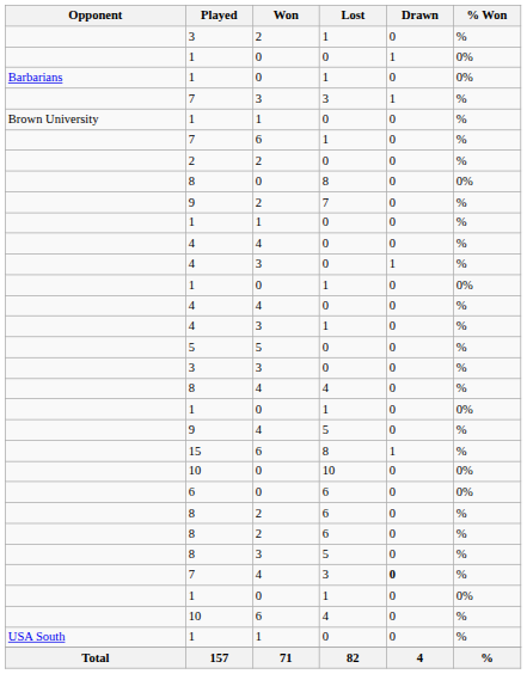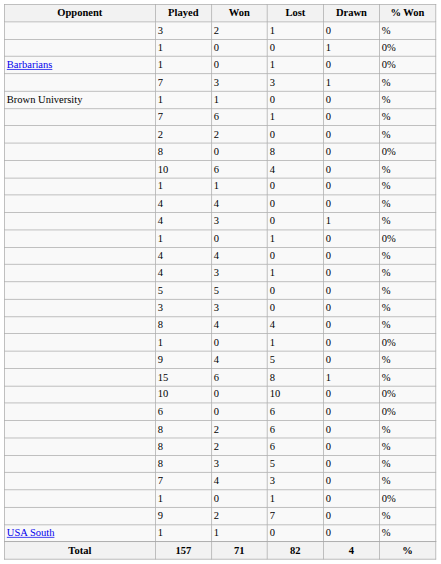rows swapped: 9 / 2 <-> 10 / 6
7 / 4 | Drawn: bold -> normal
